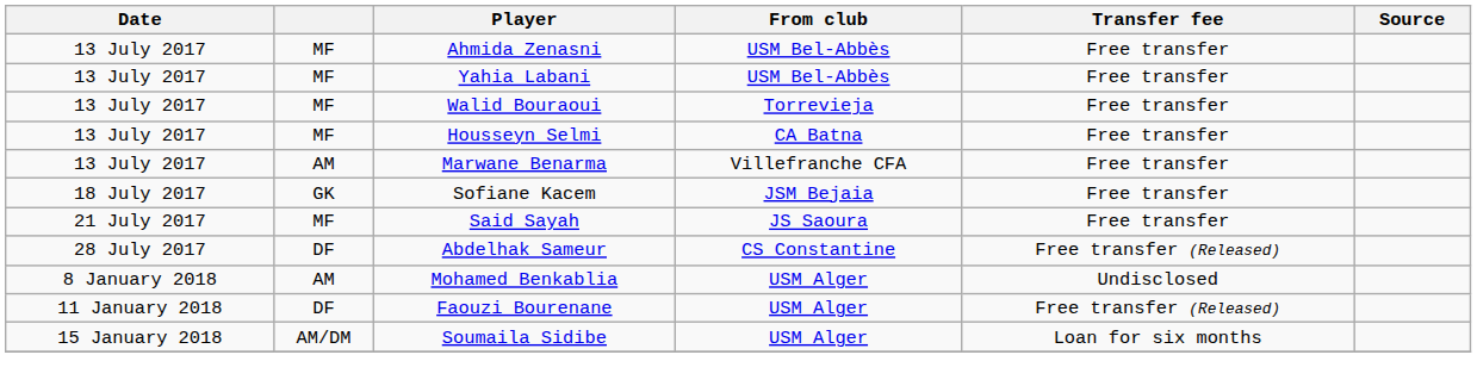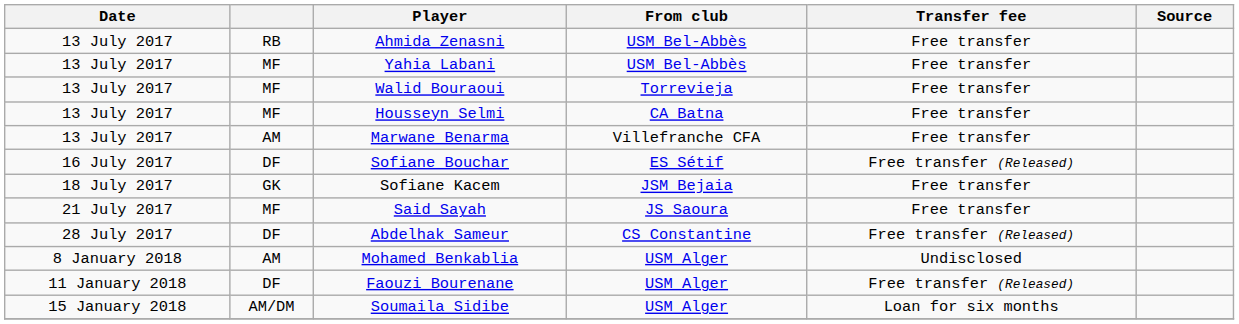Ahmida Zenasni | column 2: MF -> RB
+ row: 16 July 2017 | DF | Sofiane Bouchar | ES Sétif | Free transfer (Released)
